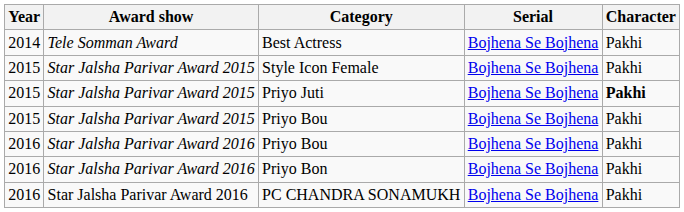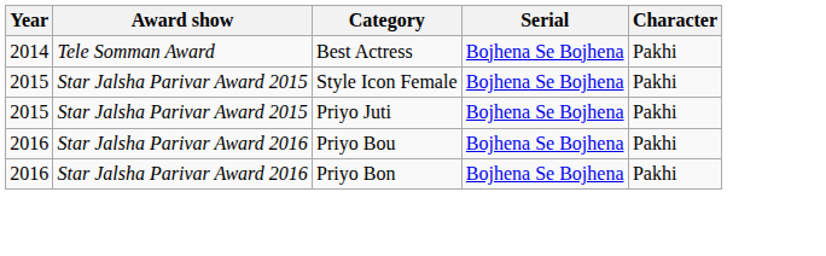Priyo Juti | Character: bold -> normal
- row: 2015 | Star Jalsha Parivar Award 2015 | Priyo Bou | Bojhena Se Bojhena | Pakhi
- row: 2016 | Star Jalsha Parivar Award 2016 | PC CHANDRA SONAMUKH | Bojhena Se Bojhena | Pakhi
